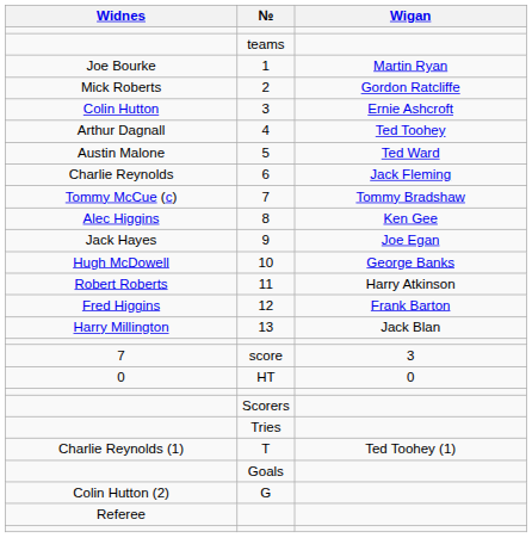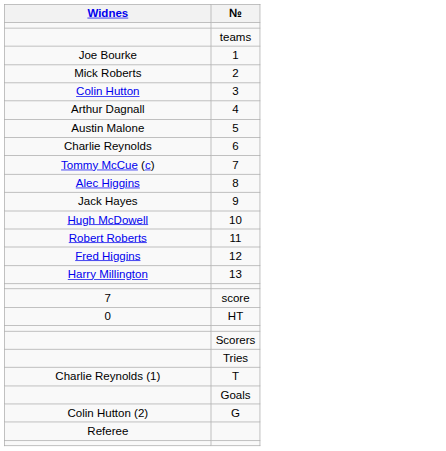- column: Wigan | Martin Ryan | Gordon Ratcliffe | Ernie Ashcroft | Ted Toohey | Ted Ward | Jack Fleming | Tommy Bradshaw | Ken Gee | Joe Egan | George Banks | Harry Atkinson | Frank Barton | Jack Blan | 3 | 0 | Ted Toohey (1)
